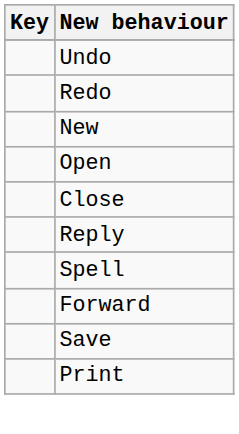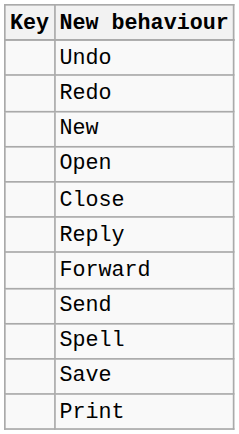rows swapped: Forward <-> Spell
+ row: Send
